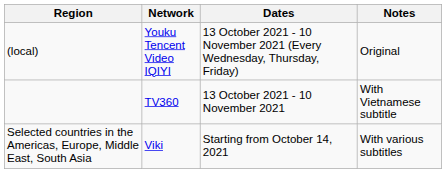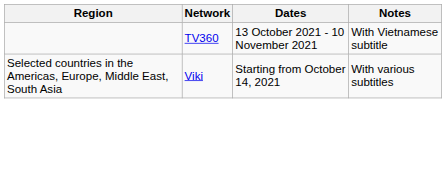- row: (local) | Youku Tencent Video IQIYI | 13 October 2021 - 10 November 2021 (Every Wednesday, Thursday, Friday) | Original
